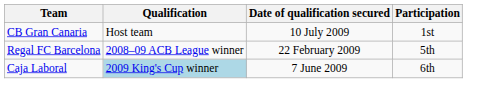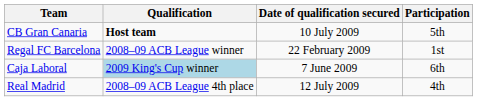CB Gran Canaria | Qualification: normal -> bold
CB Gran Canaria | Participation: 1st -> 5th
Regal FC Barcelona | Participation: 5th -> 1st
+ row: Real Madrid | 2008–09 ACB League 4th place | 12 July 2009 | 4th
